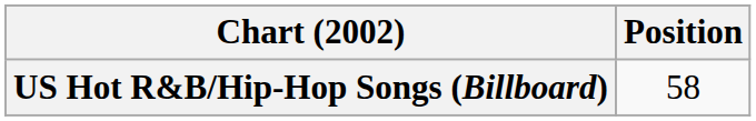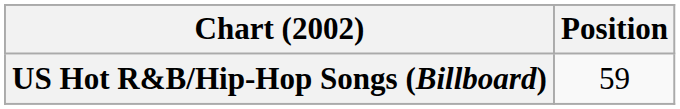US Hot R&B/Hip-Hop Songs (Billboard) | Position: 58 -> 59
